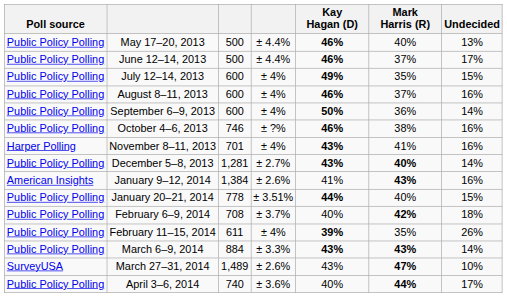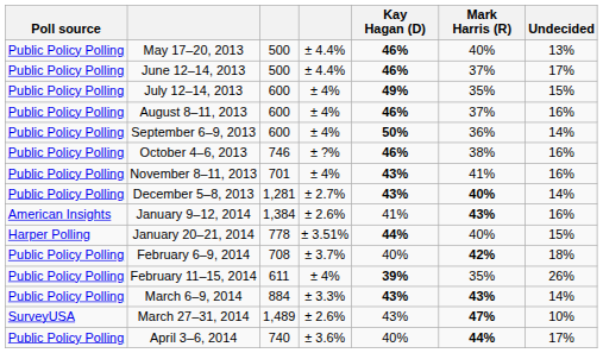November 8–11, 2013 | Poll source: Harper Polling -> Public Policy Polling
January 20–21, 2014 | Poll source: Public Policy Polling -> Harper Polling
